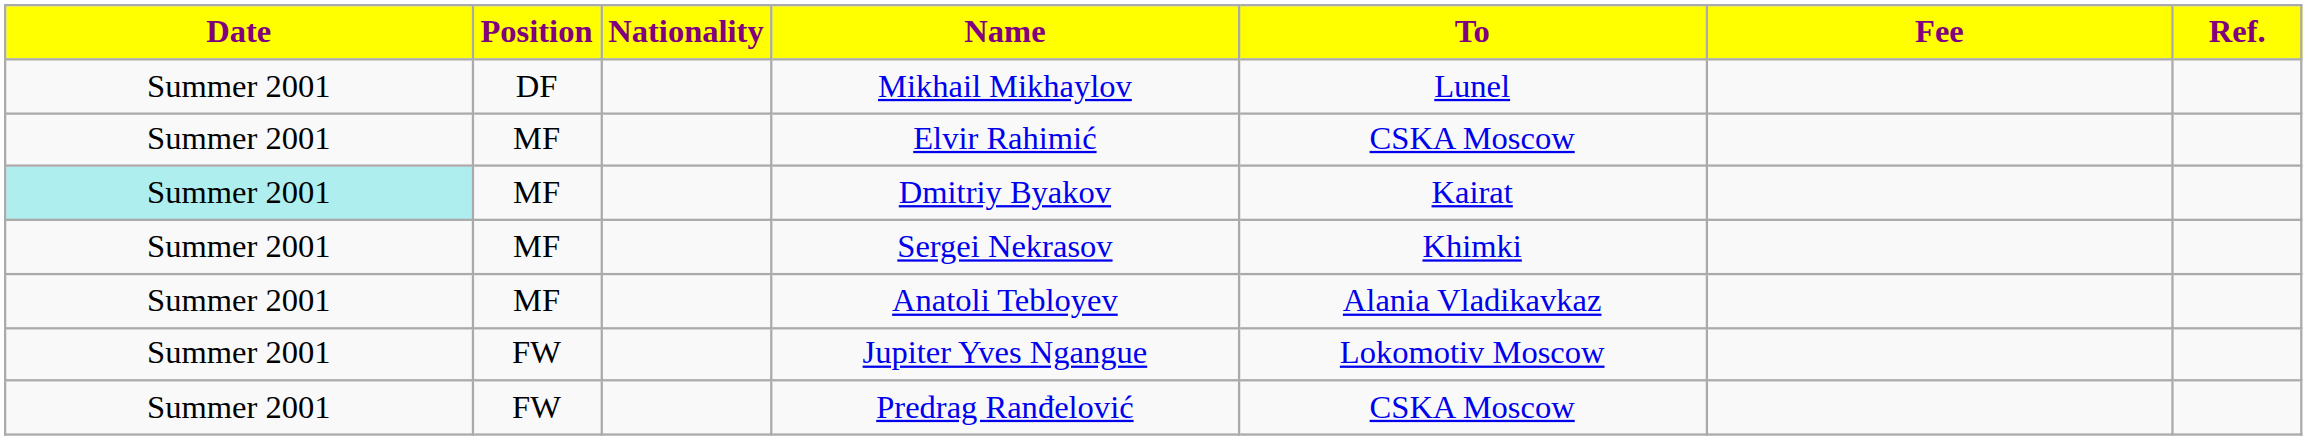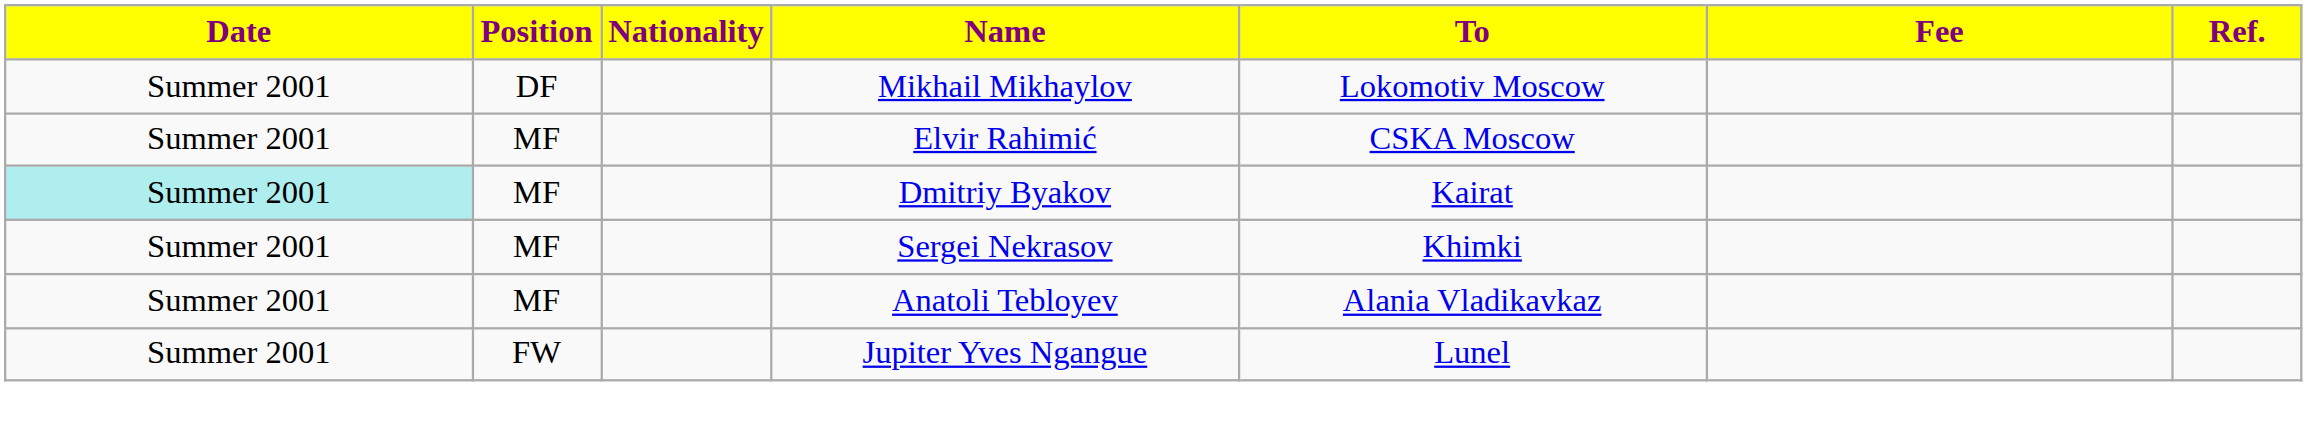Mikhail Mikhaylov | To: Lunel -> Lokomotiv Moscow
Jupiter Yves Ngangue | To: Lokomotiv Moscow -> Lunel
- row: Summer 2001 | FW | Predrag Ranđelović | CSKA Moscow
